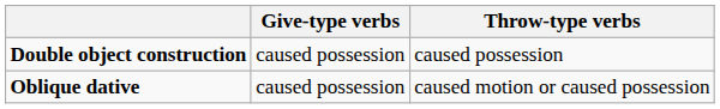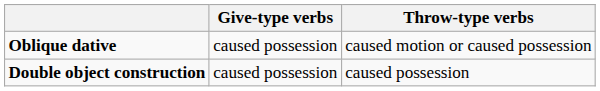rows swapped: Oblique dative <-> Double object construction
